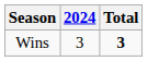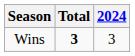columns swapped: 2024 <-> Total
